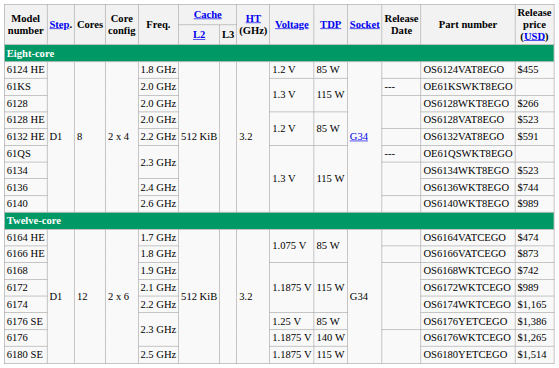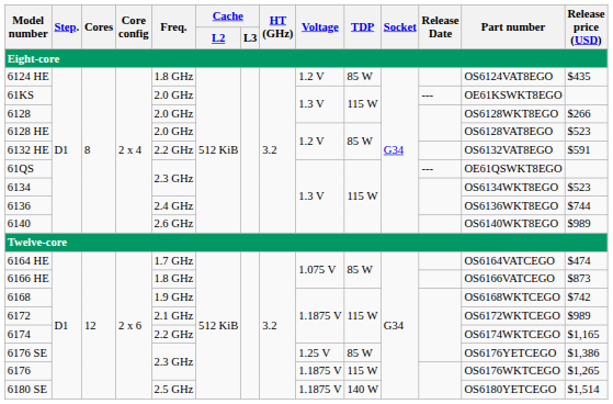6124 HE | Release price (USD): $455 -> $435
6176 | TDP: 140 W -> 115 W
6180 SE | TDP: 115 W -> 140 W
